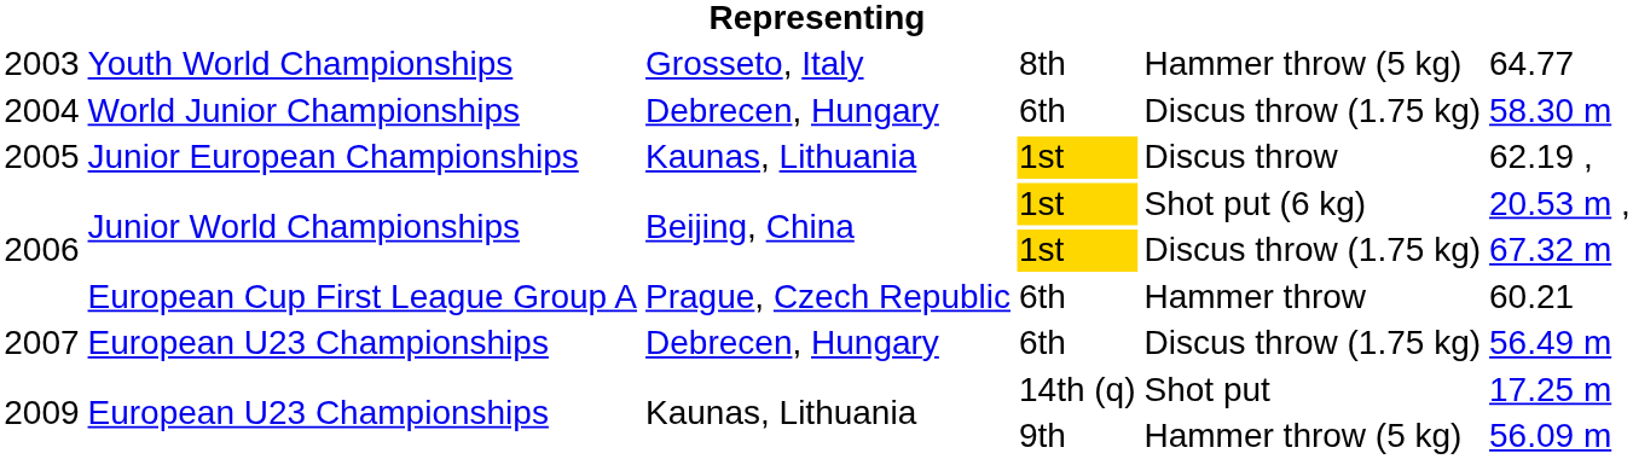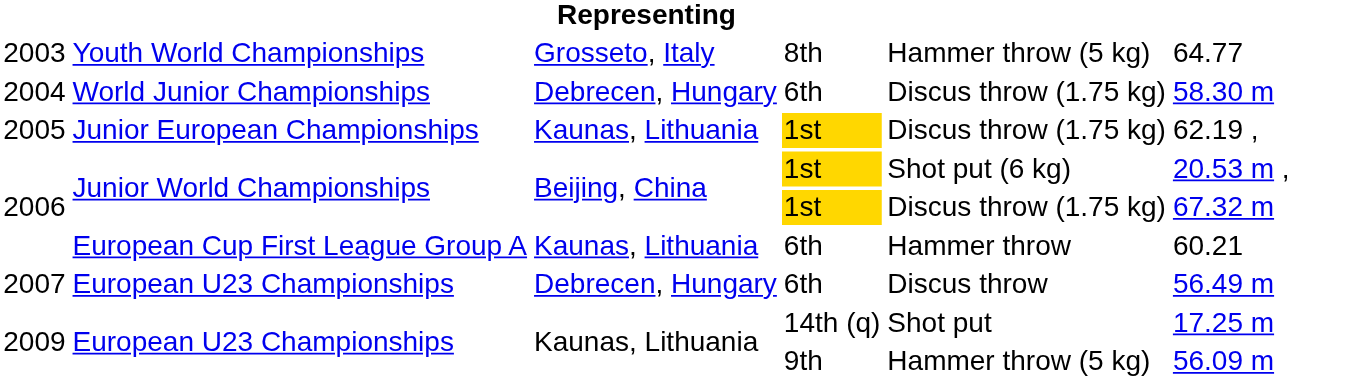2005 | column 5: Discus throw -> Discus throw (1.75 kg)
2006 / 6th | column 3: Prague, Czech Republic -> Kaunas, Lithuania
2007 | column 5: Discus throw (1.75 kg) -> Discus throw
